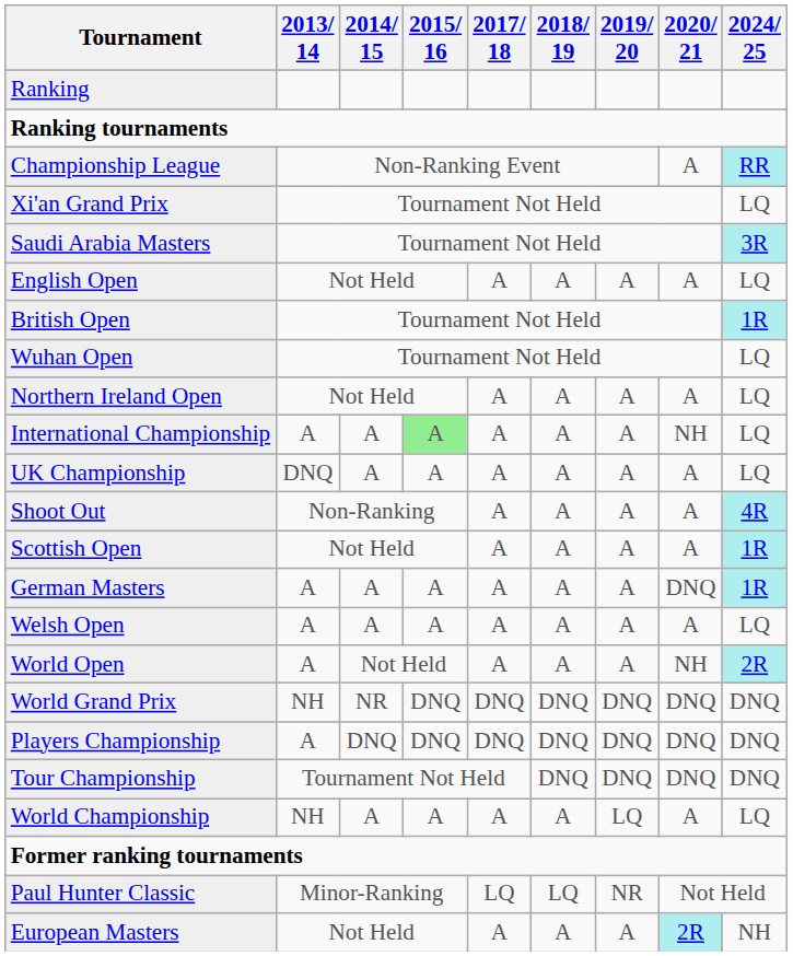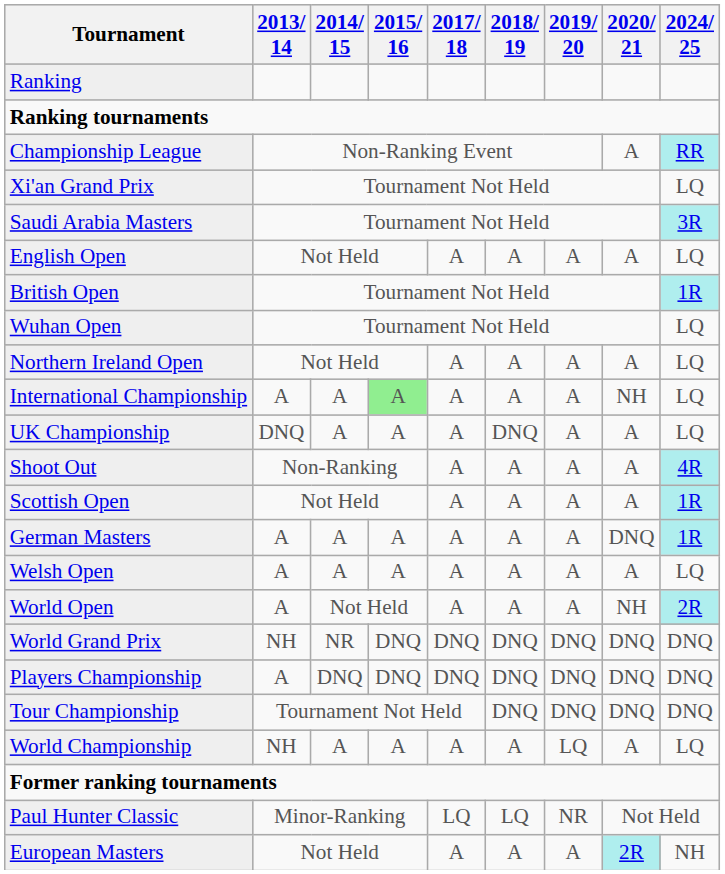UK Championship | 2018/ 19: A -> DNQ
